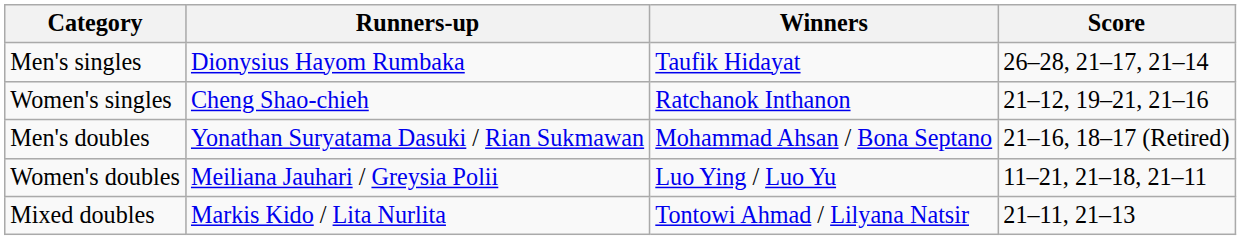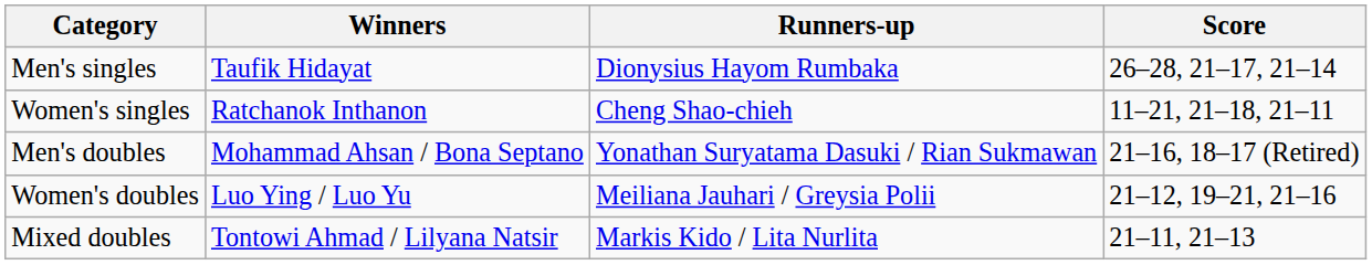columns swapped: Winners <-> Runners-up
Women's singles | Score: 21–12, 19–21, 21–16 -> 11–21, 21–18, 21–11
Women's doubles | Score: 11–21, 21–18, 21–11 -> 21–12, 19–21, 21–16
